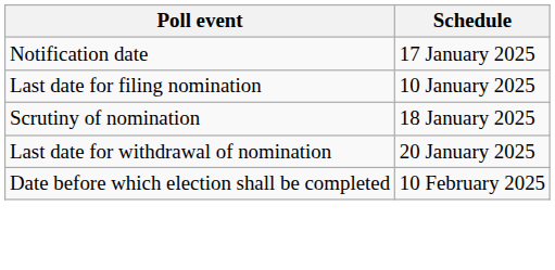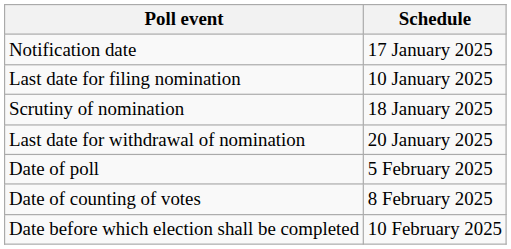+ row: Date of poll | 5 February 2025
+ row: Date of counting of votes | 8 February 2025
